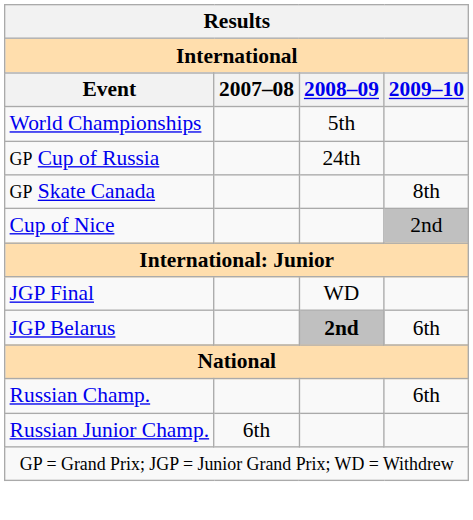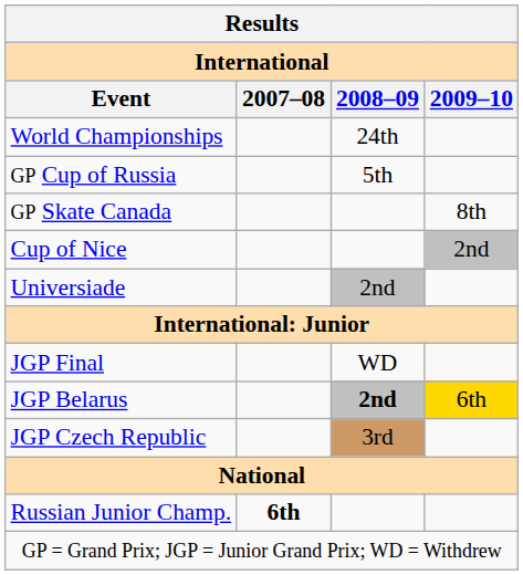World Championships | 2008–09: 5th -> 24th
GP Cup of Russia | 2008–09: 24th -> 5th
+ row: Universiade | 2nd
JGP Belarus | 2009–10: no background -> gold background
+ row: JGP Czech Republic | 3rd
- row: Russian Champ. | 6th
Russian Junior Champ. | 2007–08: normal -> bold
